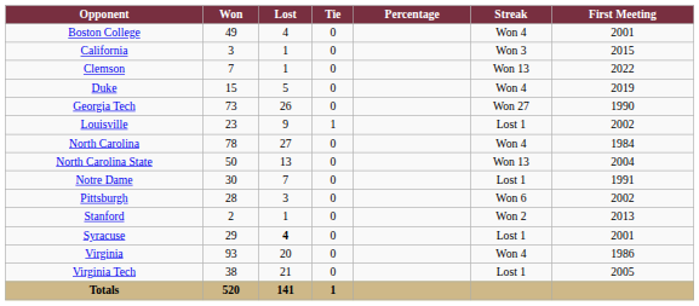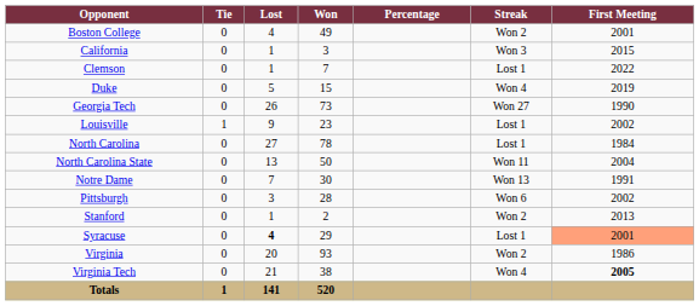columns swapped: Won <-> Tie
Boston College | Streak: Won 4 -> Won 2
Clemson | Streak: Won 13 -> Lost 1
North Carolina | Streak: Won 4 -> Lost 1
North Carolina State | Streak: Won 13 -> Won 11
Notre Dame | Streak: Lost 1 -> Won 13
Syracuse | First Meeting: no background -> lightsalmon background
Virginia | Streak: Won 4 -> Won 2
Virginia Tech | Streak: Lost 1 -> Won 4
Virginia Tech | First Meeting: normal -> bold
